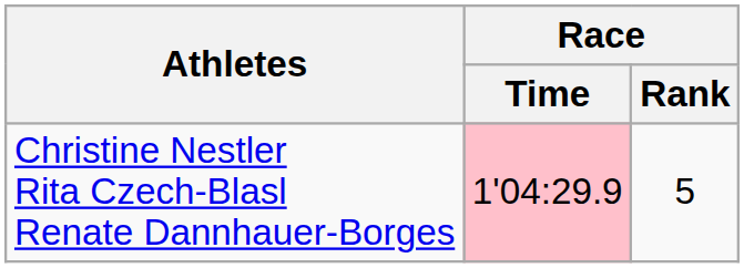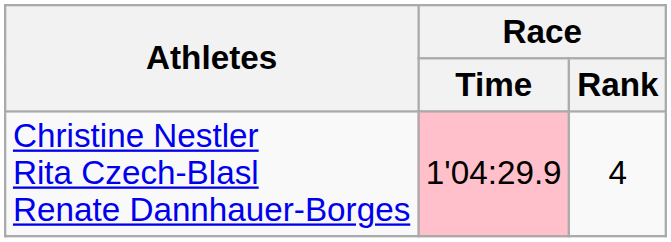Christine Nestler Rita Czech-Blasl Renate Dannhauer-Borges | Race / Rank: 5 -> 4
